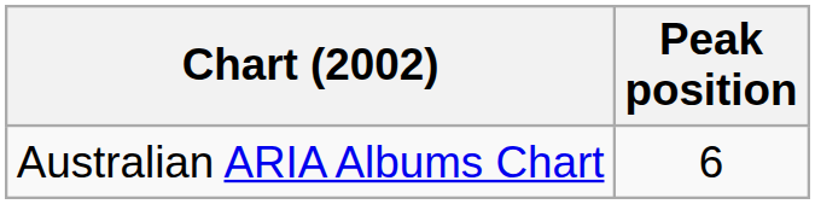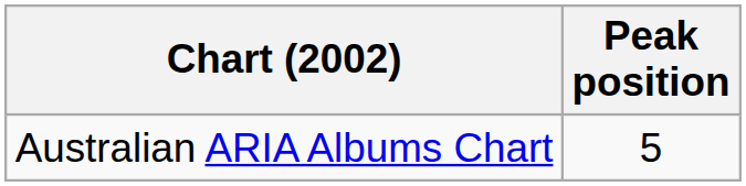Australian ARIA Albums Chart | Peak position: 6 -> 5
